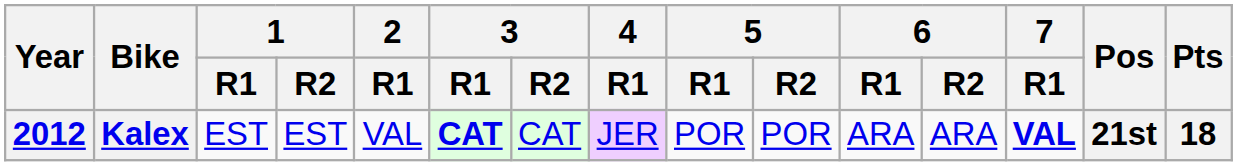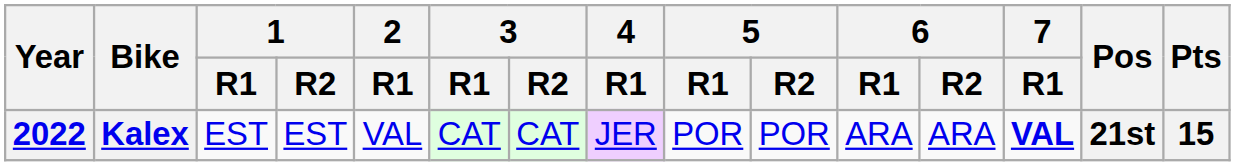Kalex | Year: 2012 -> 2022
Kalex | 3 / R1: bold -> normal
Kalex | Pts: 18 -> 15
